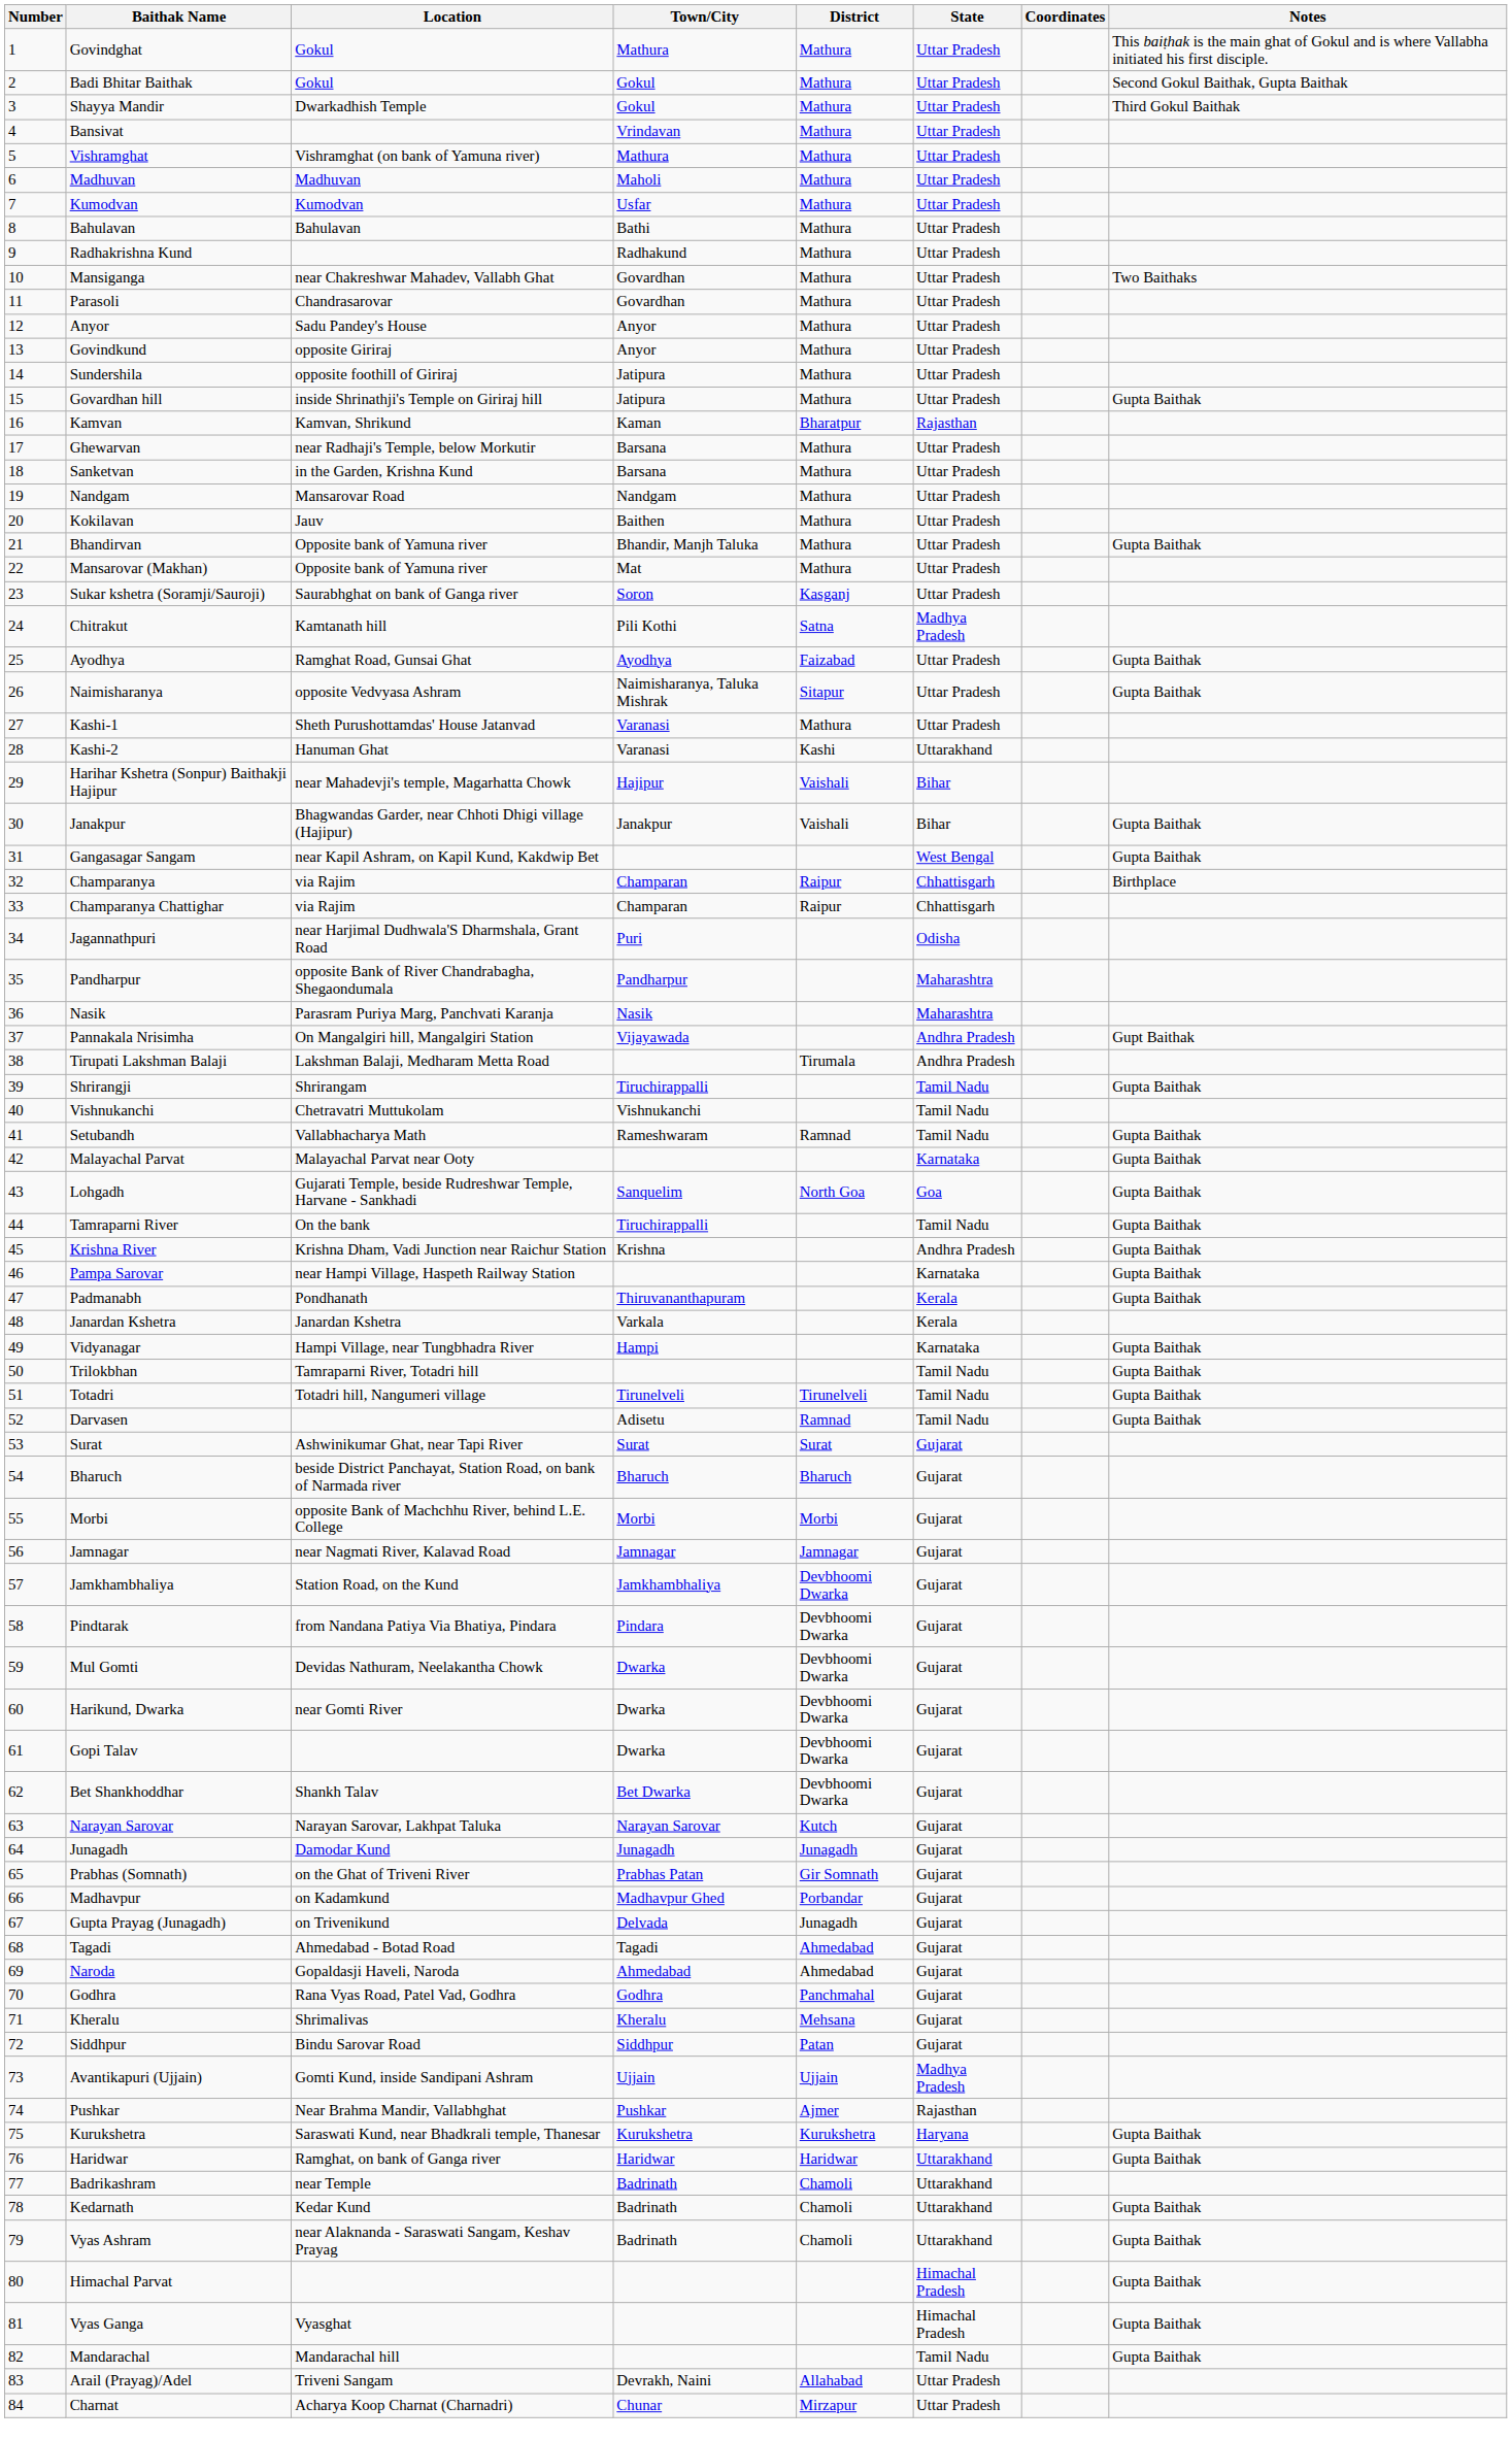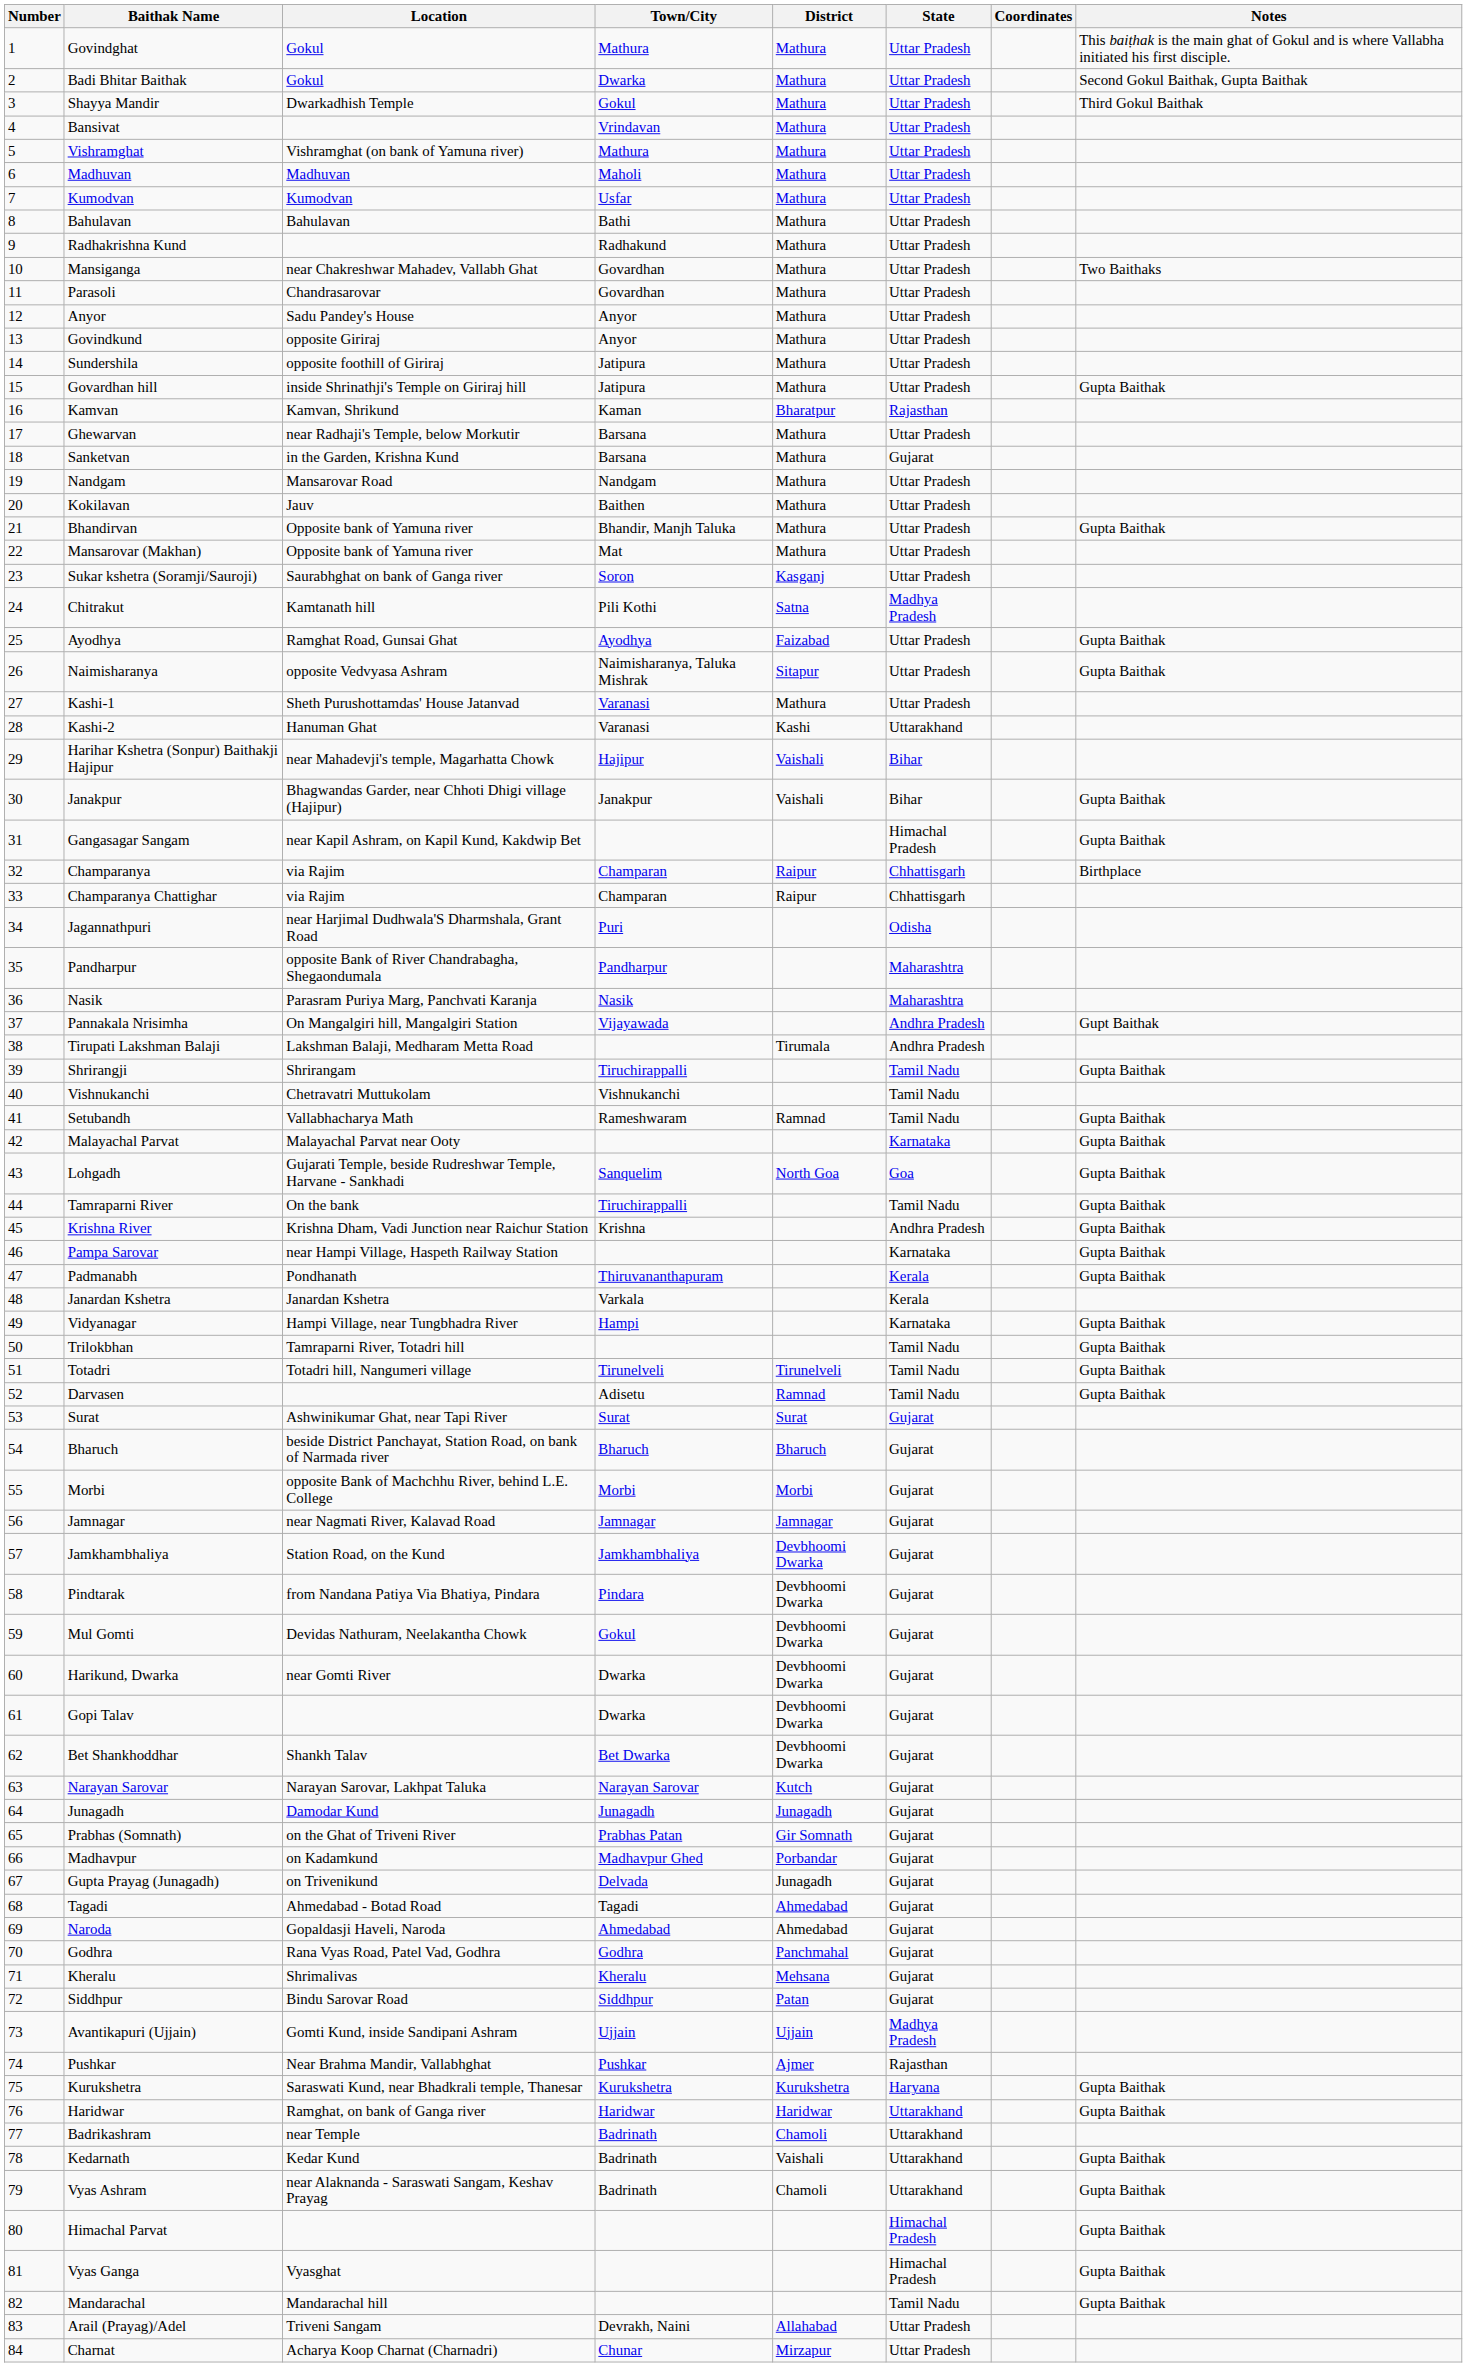Badi Bhitar Baithak | Town/City: Gokul -> Dwarka
Sanketvan | State: Uttar Pradesh -> Gujarat
Gangasagar Sangam | State: West Bengal -> Himachal Pradesh
Mul Gomti | Town/City: Dwarka -> Gokul
Kedarnath | District: Chamoli -> Vaishali
